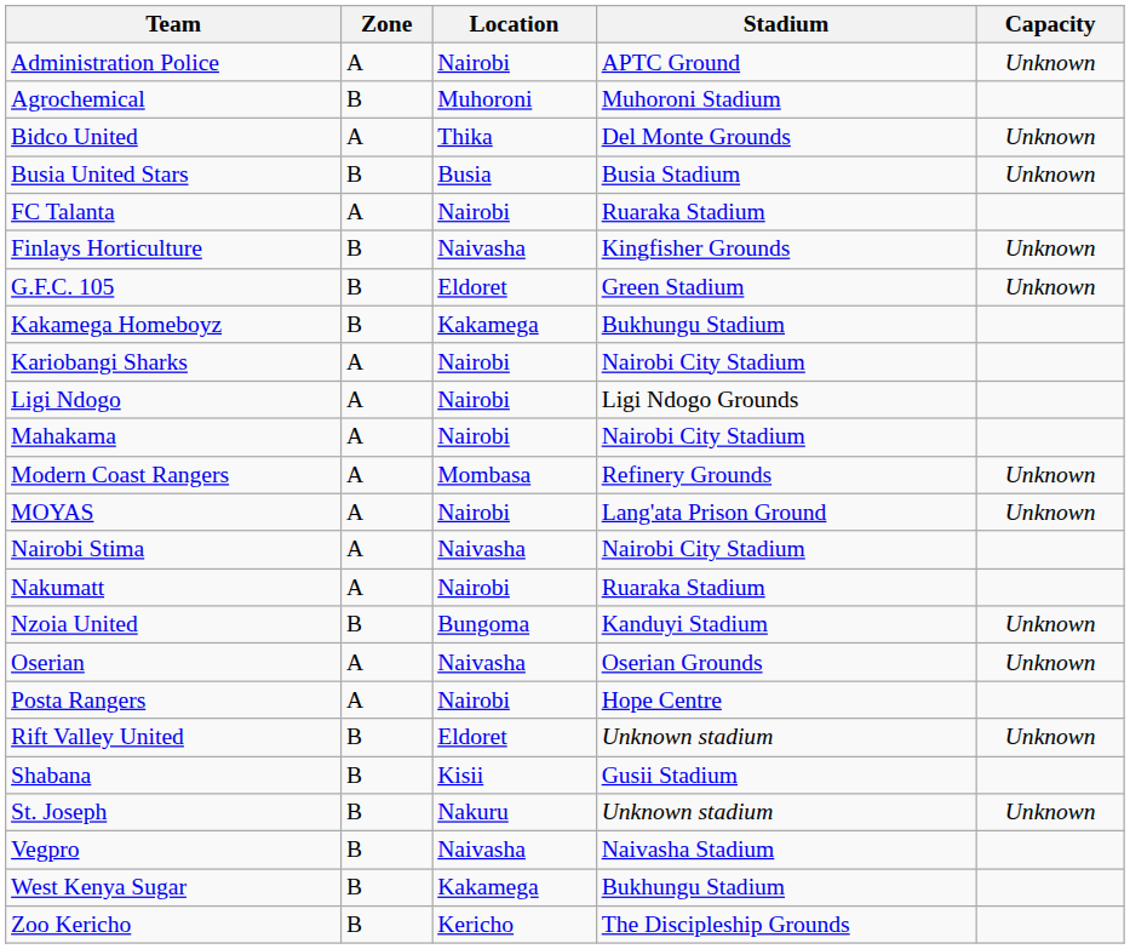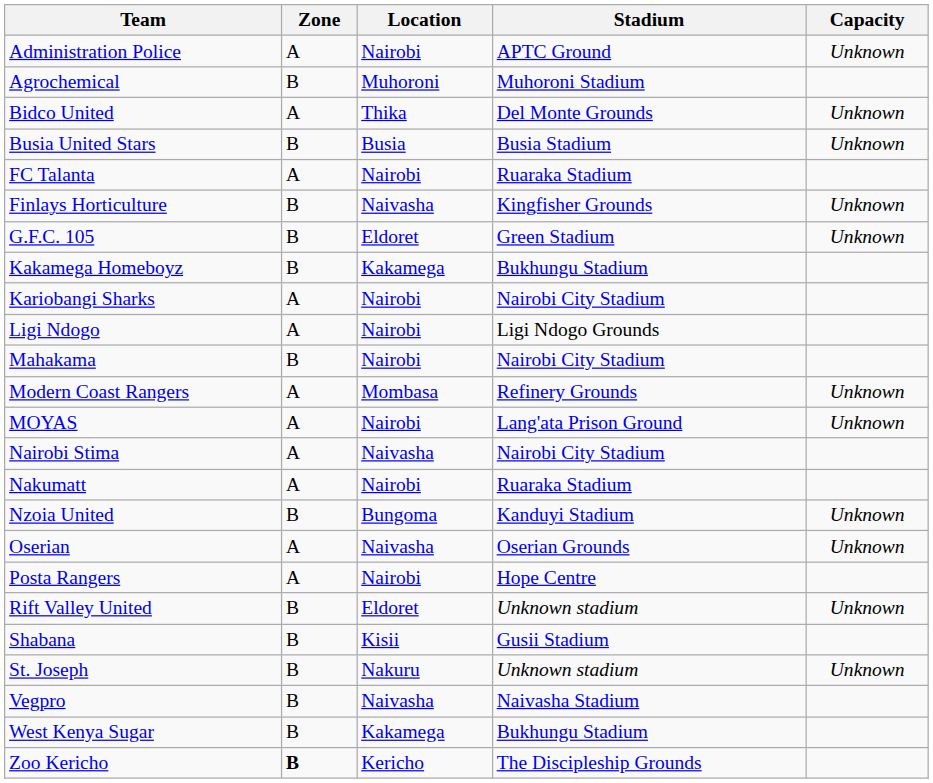Mahakama | Zone: A -> B
Zoo Kericho | Zone: normal -> bold
